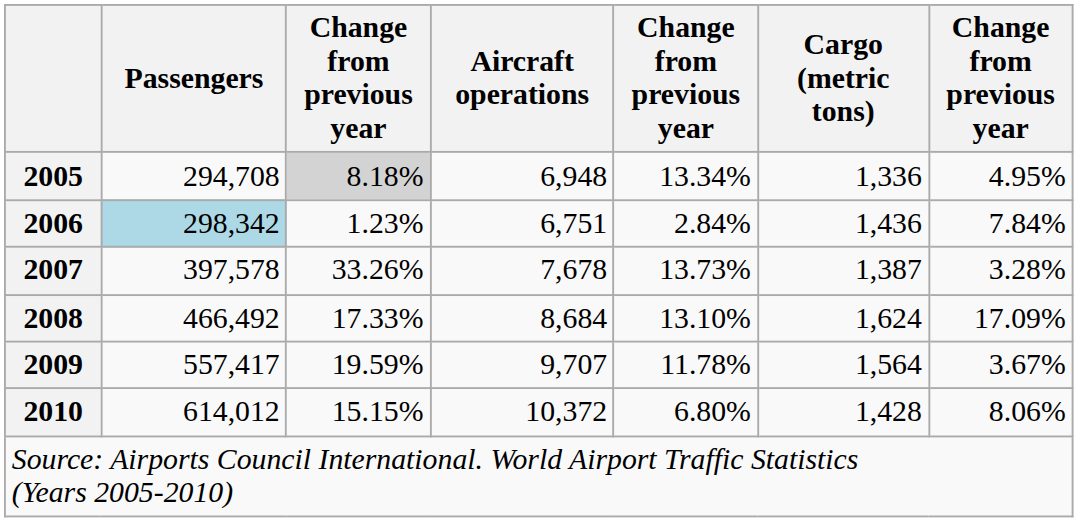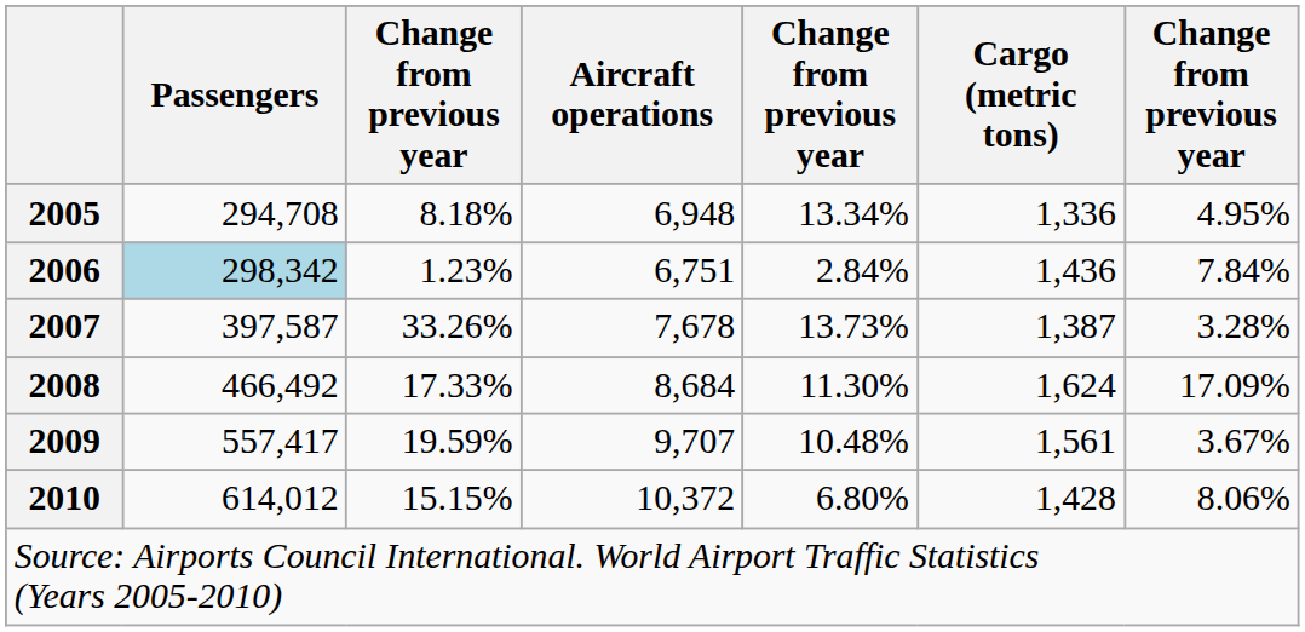2005 | column 3: lightgrey background -> no background
2007 | Passengers: 397,578 -> 397,587
2008 | column 5: 13.10% -> 11.30%
2009 | column 5: 11.78% -> 10.48%
2009 | Cargo (metric tons): 1,564 -> 1,561
